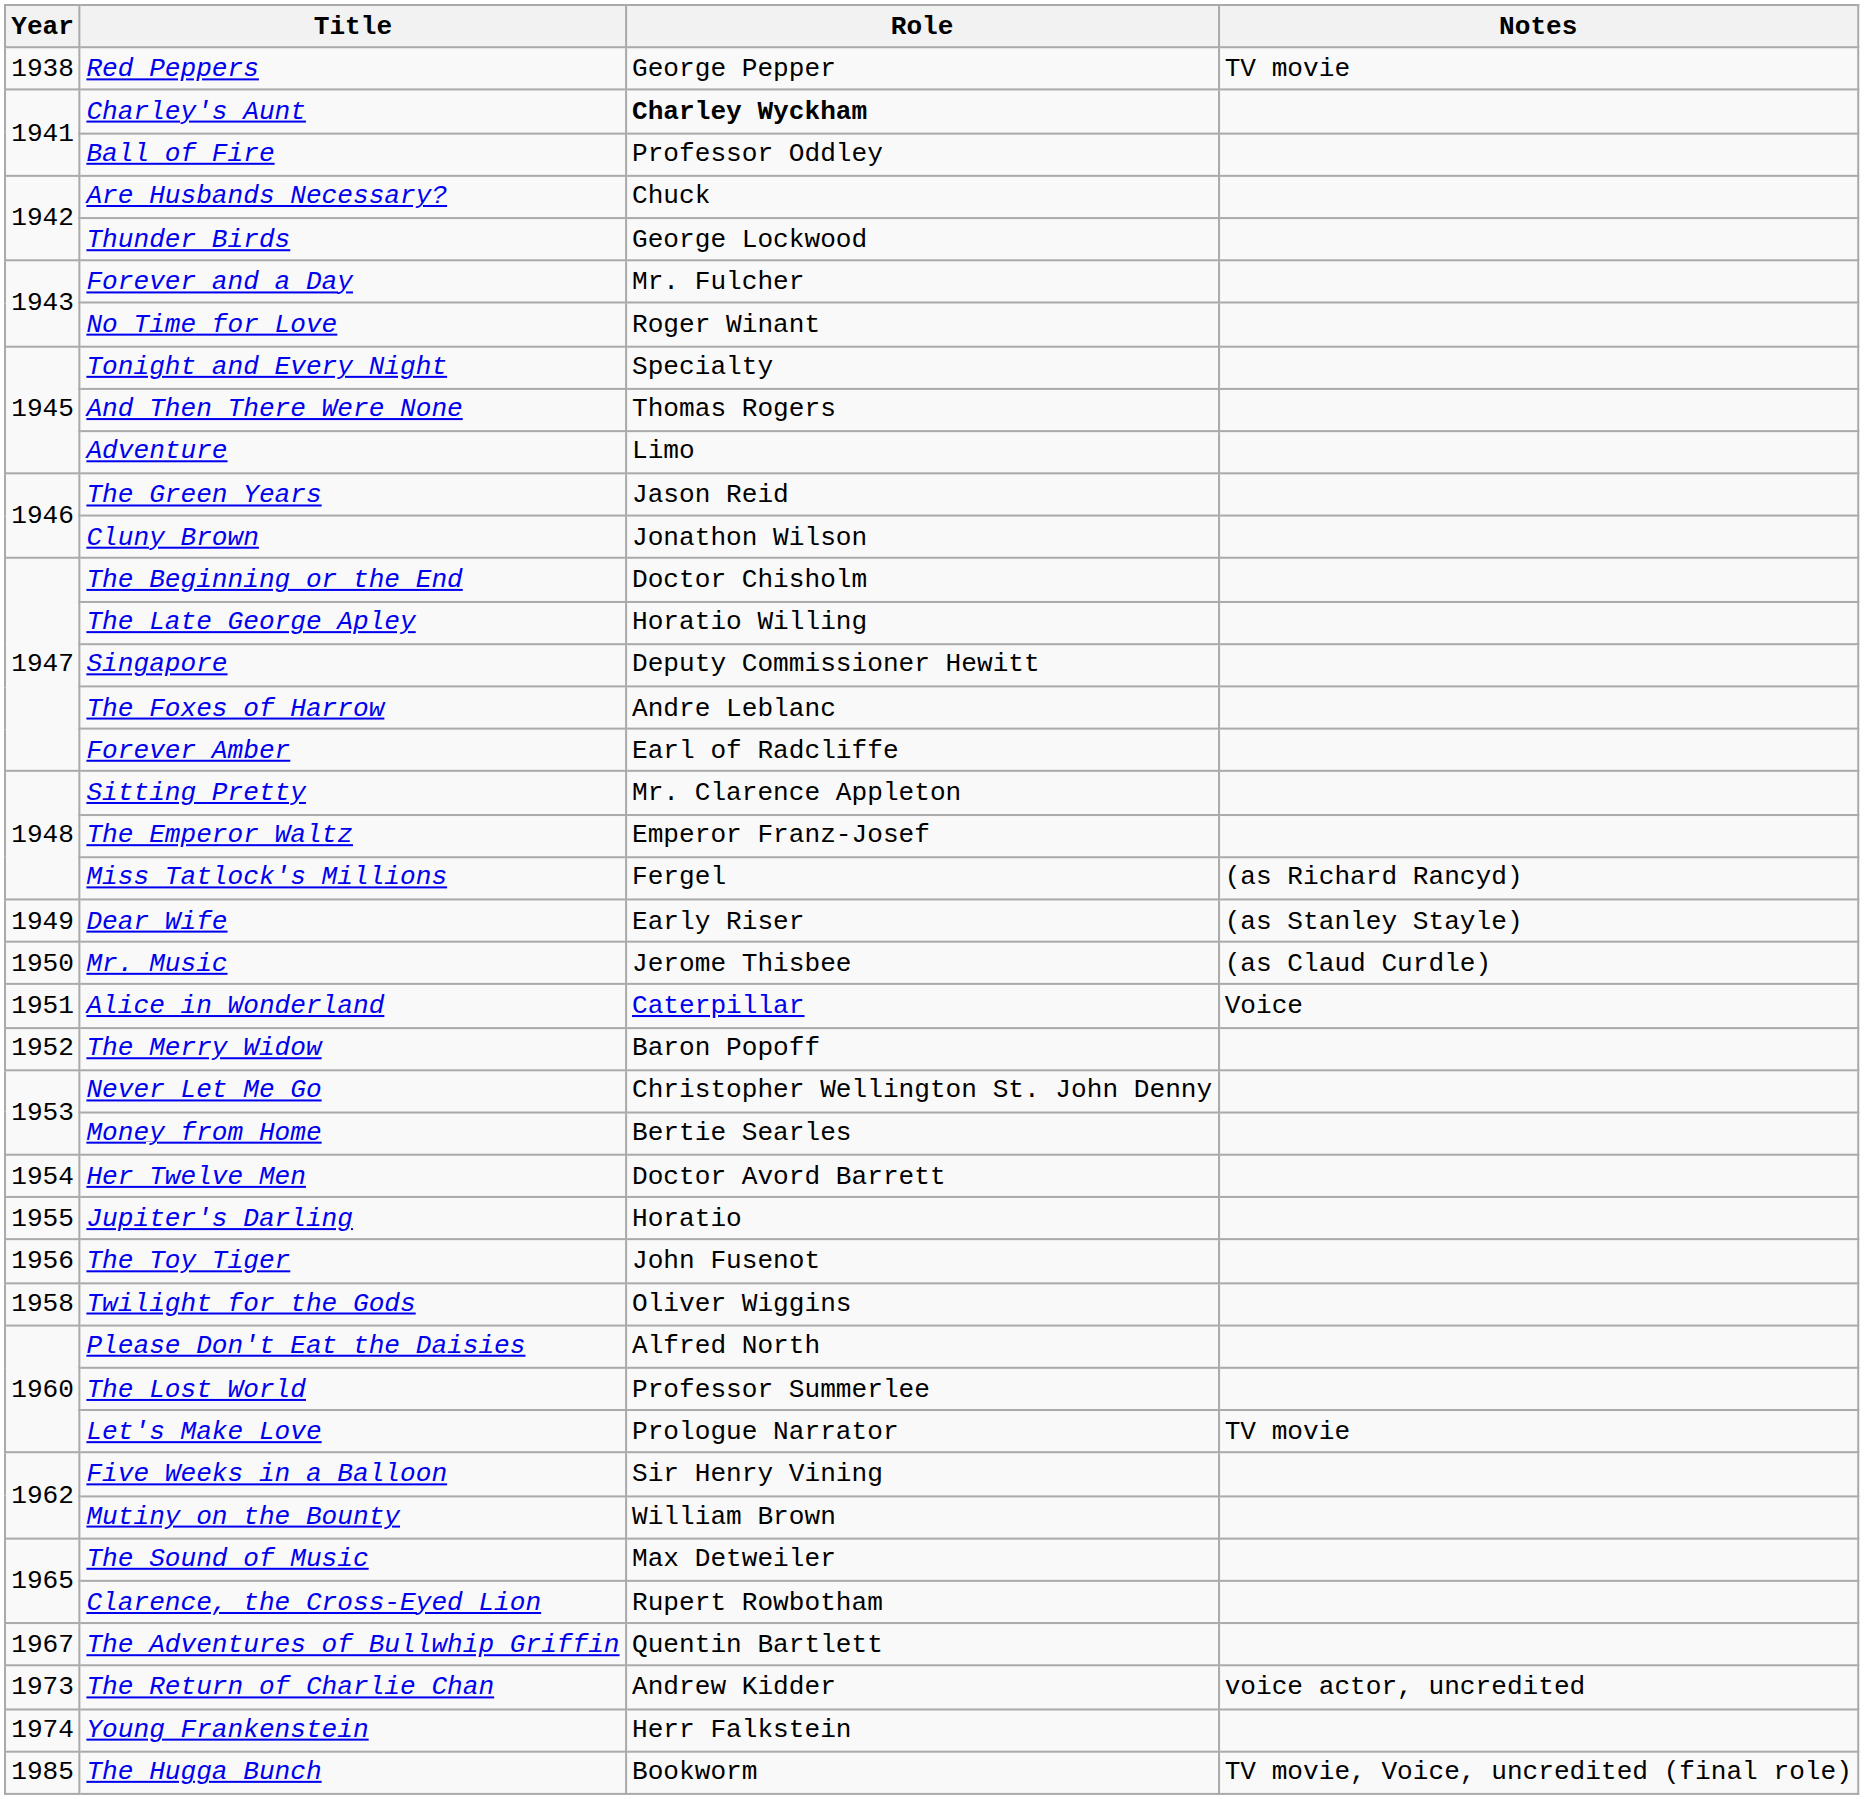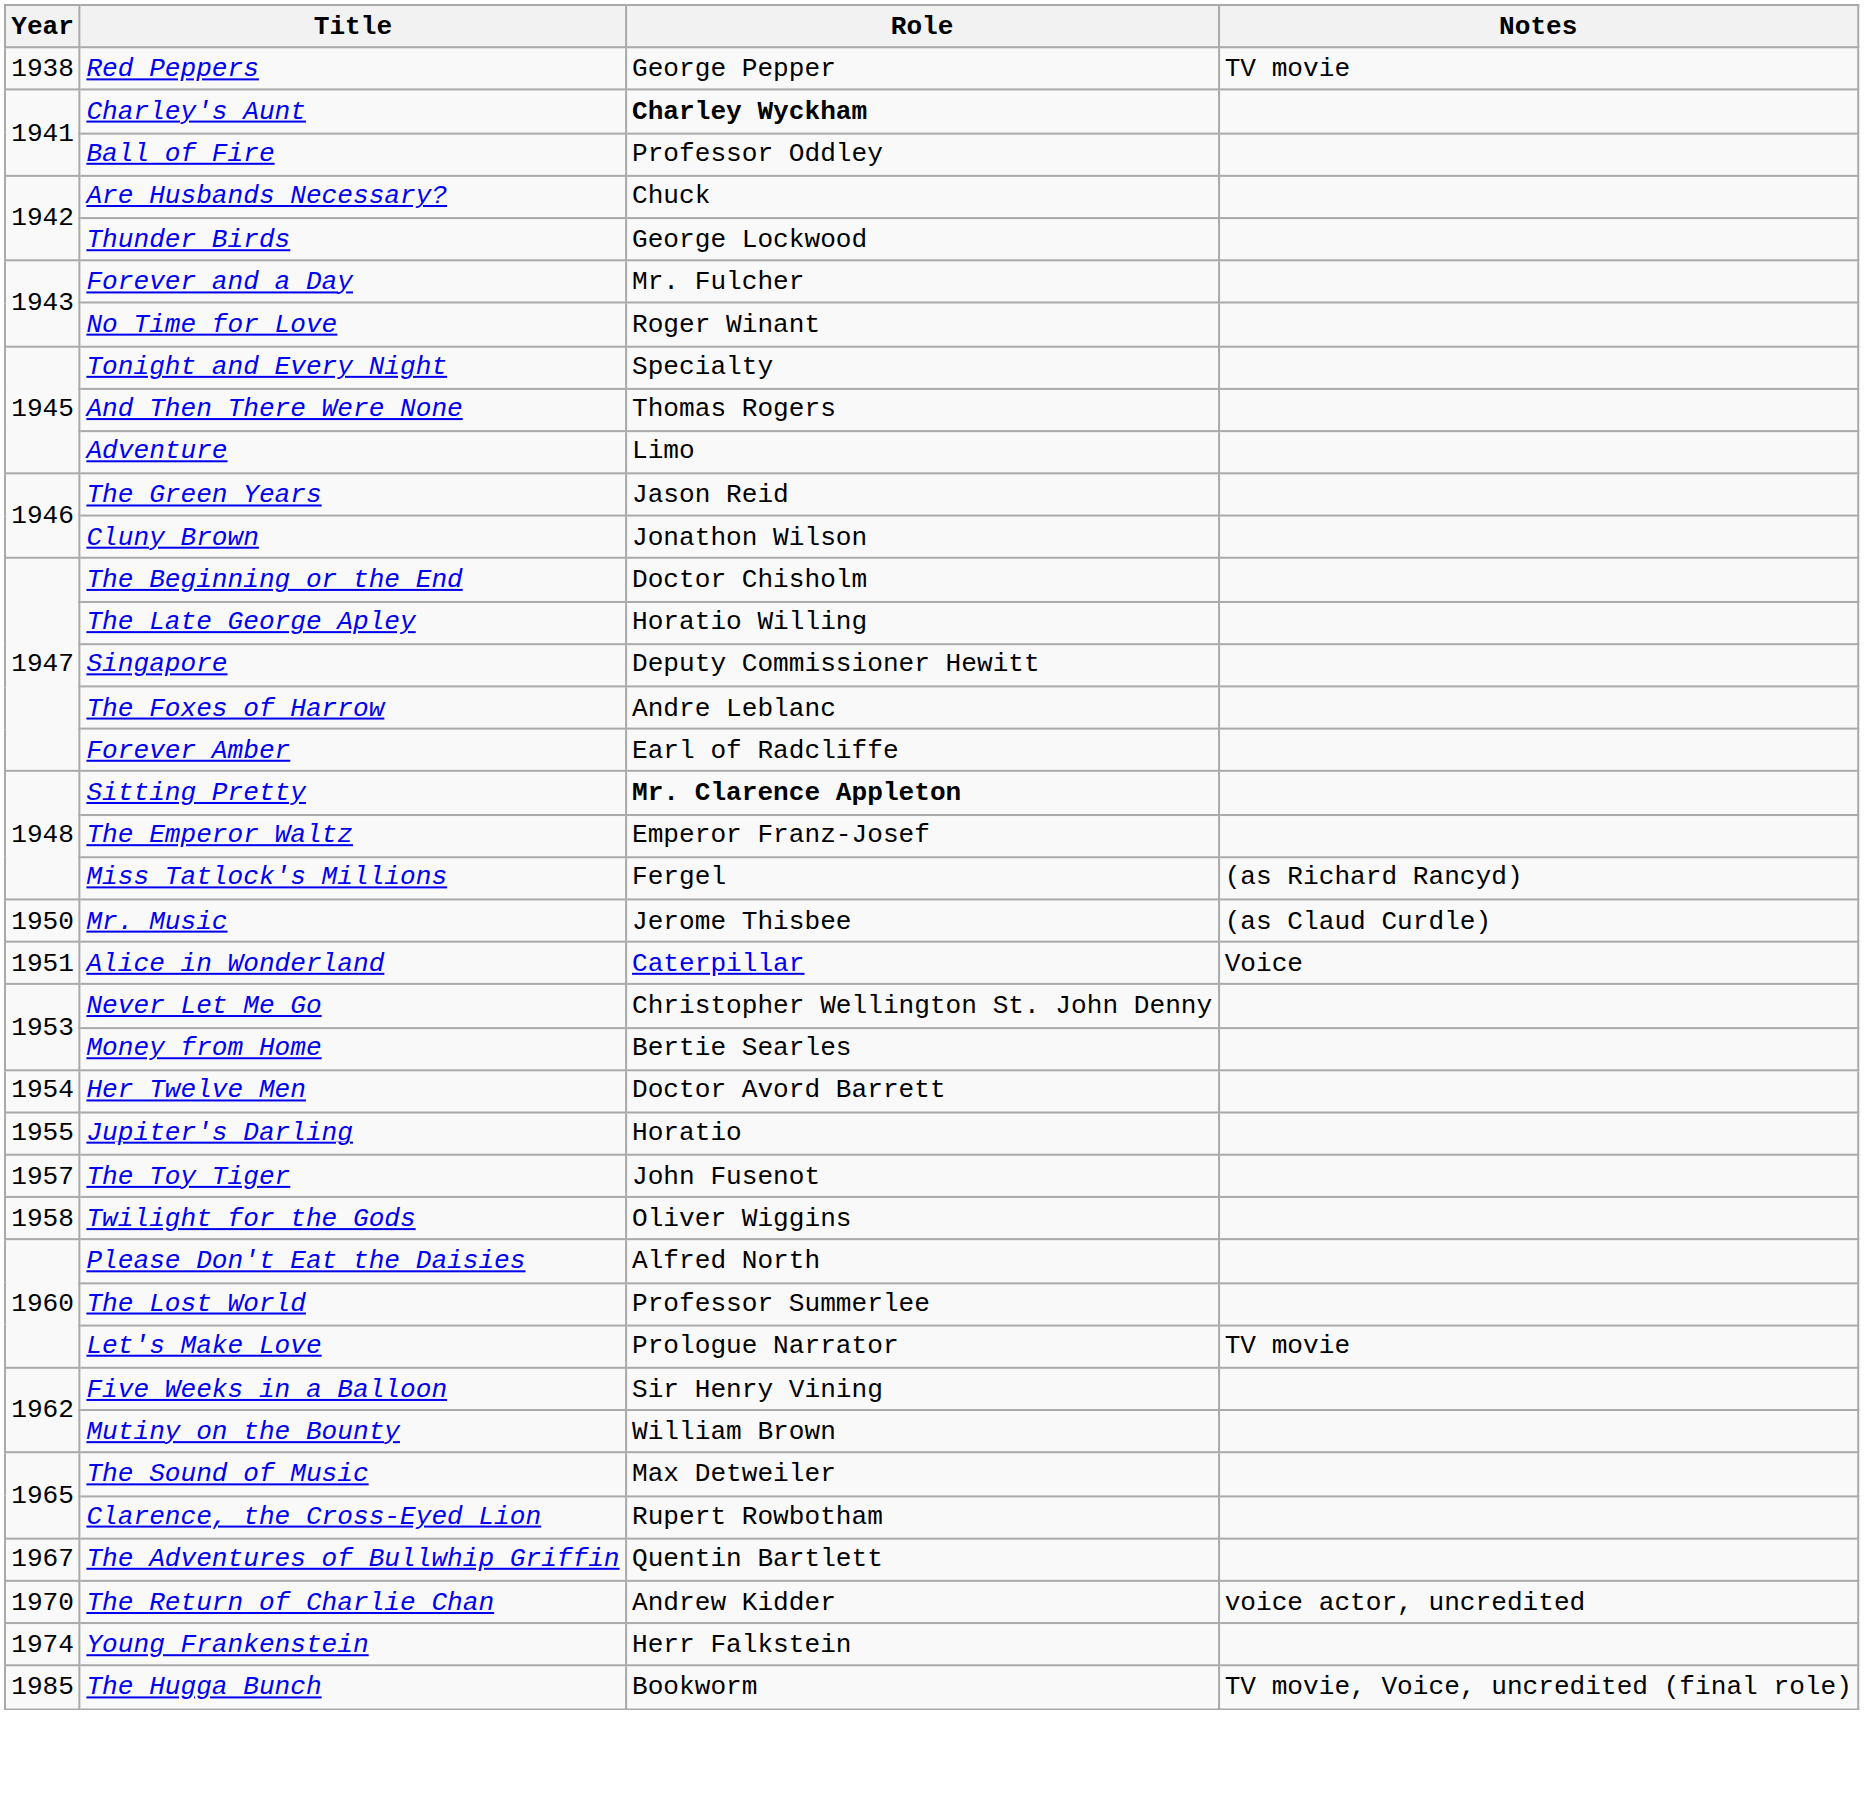Sitting Pretty | Role: normal -> bold
- row: 1949 | Dear Wife | Early Riser | (as Stanley Stayle)
- row: 1952 | The Merry Widow | Baron Popoff
The Toy Tiger | Year: 1956 -> 1957
The Return of Charlie Chan | Year: 1973 -> 1970
